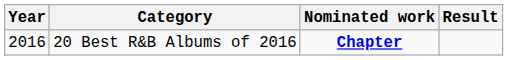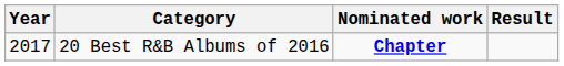20 Best R&B Albums of 2016 | Year: 2016 -> 2017
